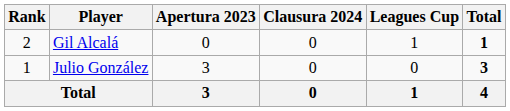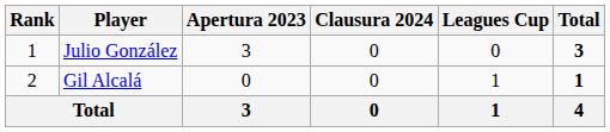rows swapped: Julio González <-> Gil Alcalá
